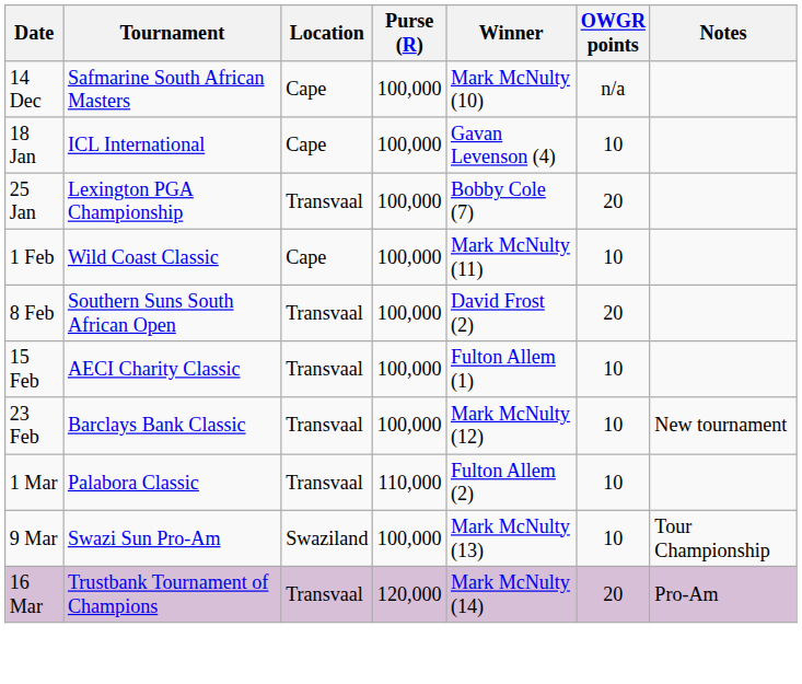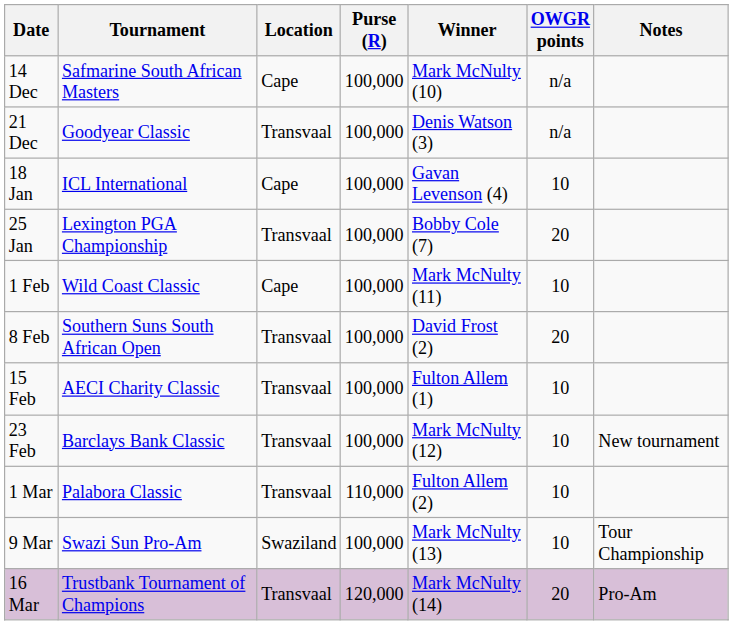+ row: 21 Dec | Goodyear Classic | Transvaal | 100,000 | Denis Watson (3) | n/a
